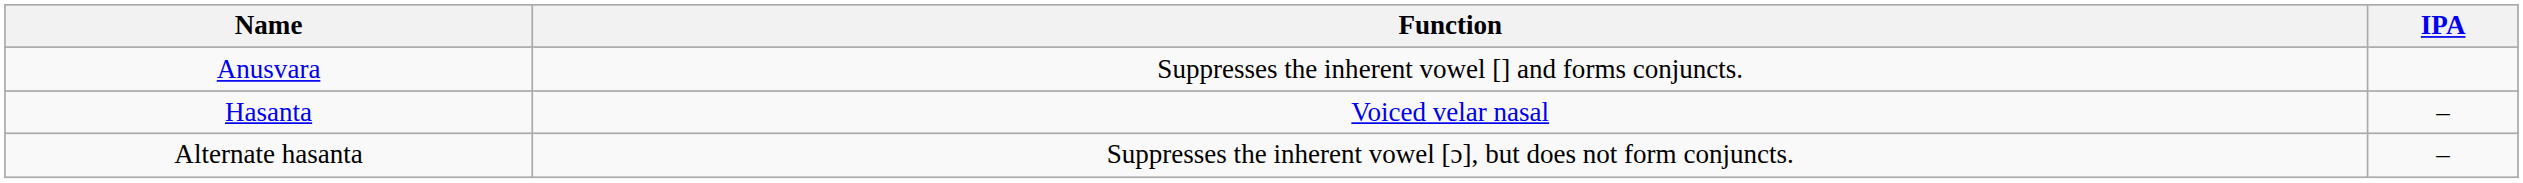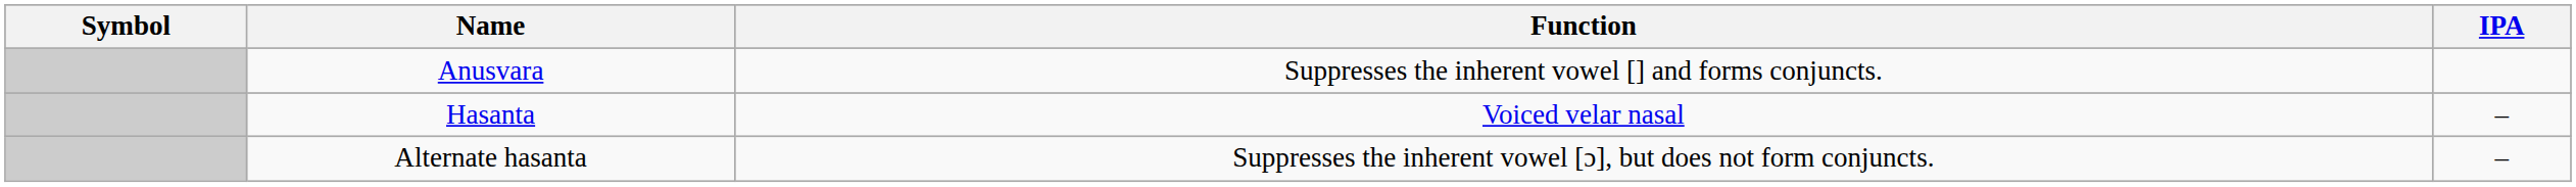+ column: Symbol
